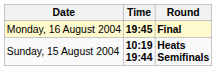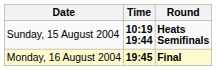rows swapped: Sunday, 15 August 2004 <-> Monday, 16 August 2004
